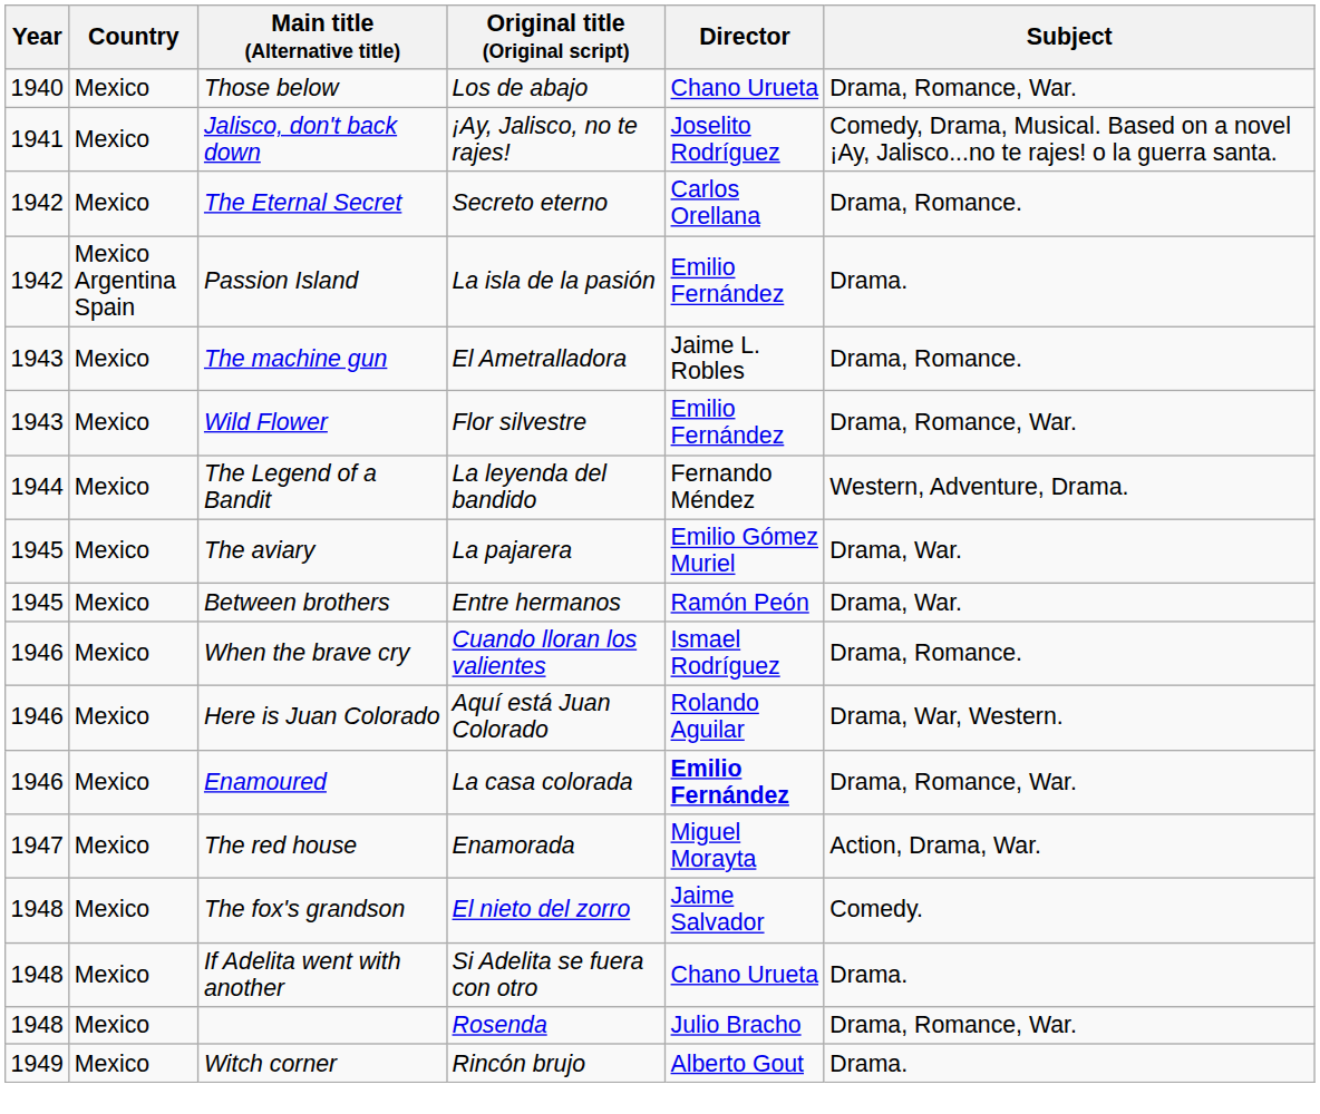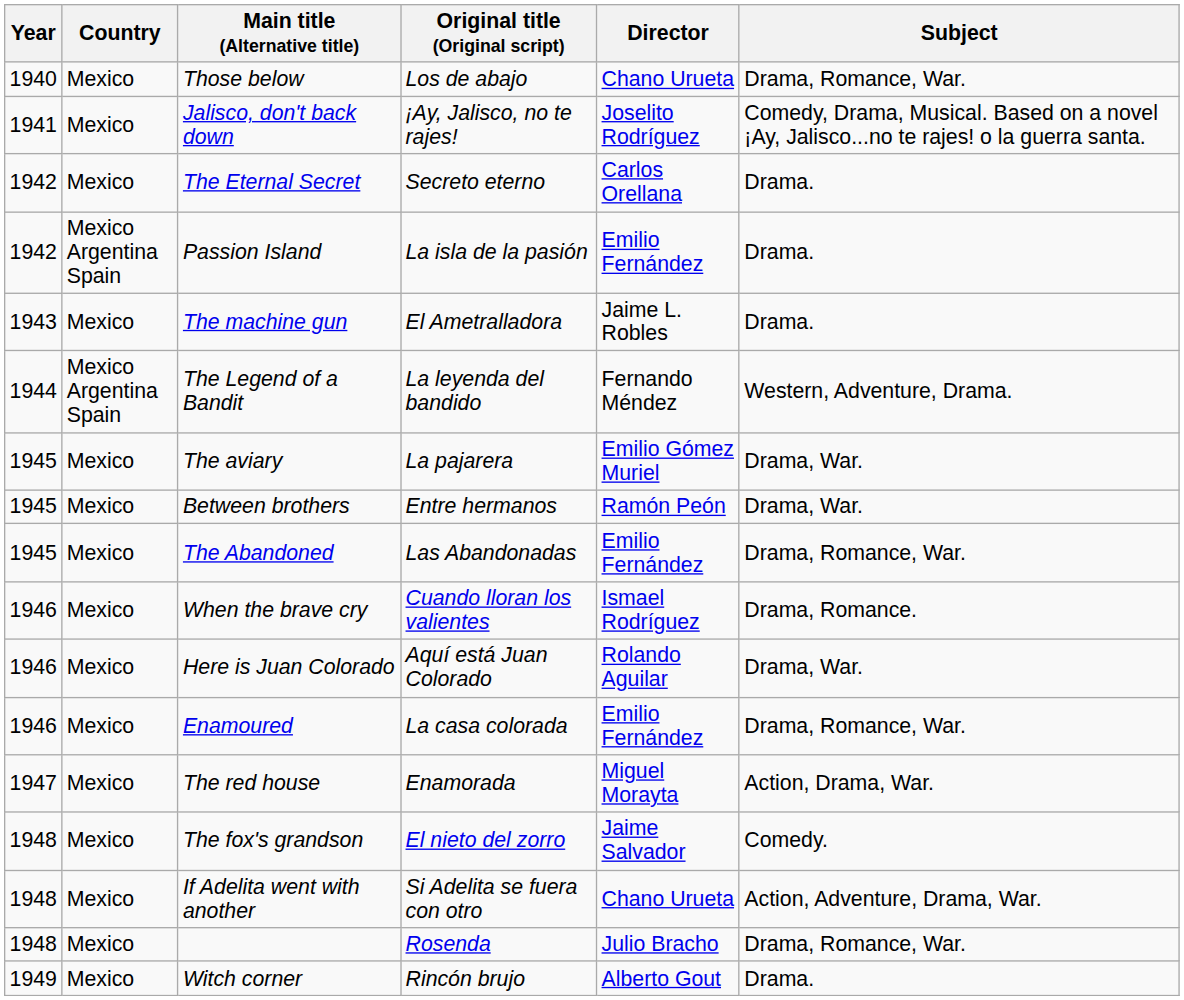The Eternal Secret | Subject: Drama, Romance. -> Drama.
The machine gun | Subject: Drama, Romance. -> Drama.
- row: 1943 | Mexico | Wild Flower | Flor silvestre | Emilio Fernández | Drama, Romance, War.
The Legend of a Bandit | Country: Mexico -> Mexico Argentina Spain
+ row: 1945 | Mexico | The Abandoned | Las Abandonadas | Emilio Fernández | Drama, Romance, War.
Here is Juan Colorado | Subject: Drama, War, Western. -> Drama, War.
Enamoured | Director: bold -> normal
If Adelita went with another | Subject: Drama. -> Action, Adventure, Drama, War.
